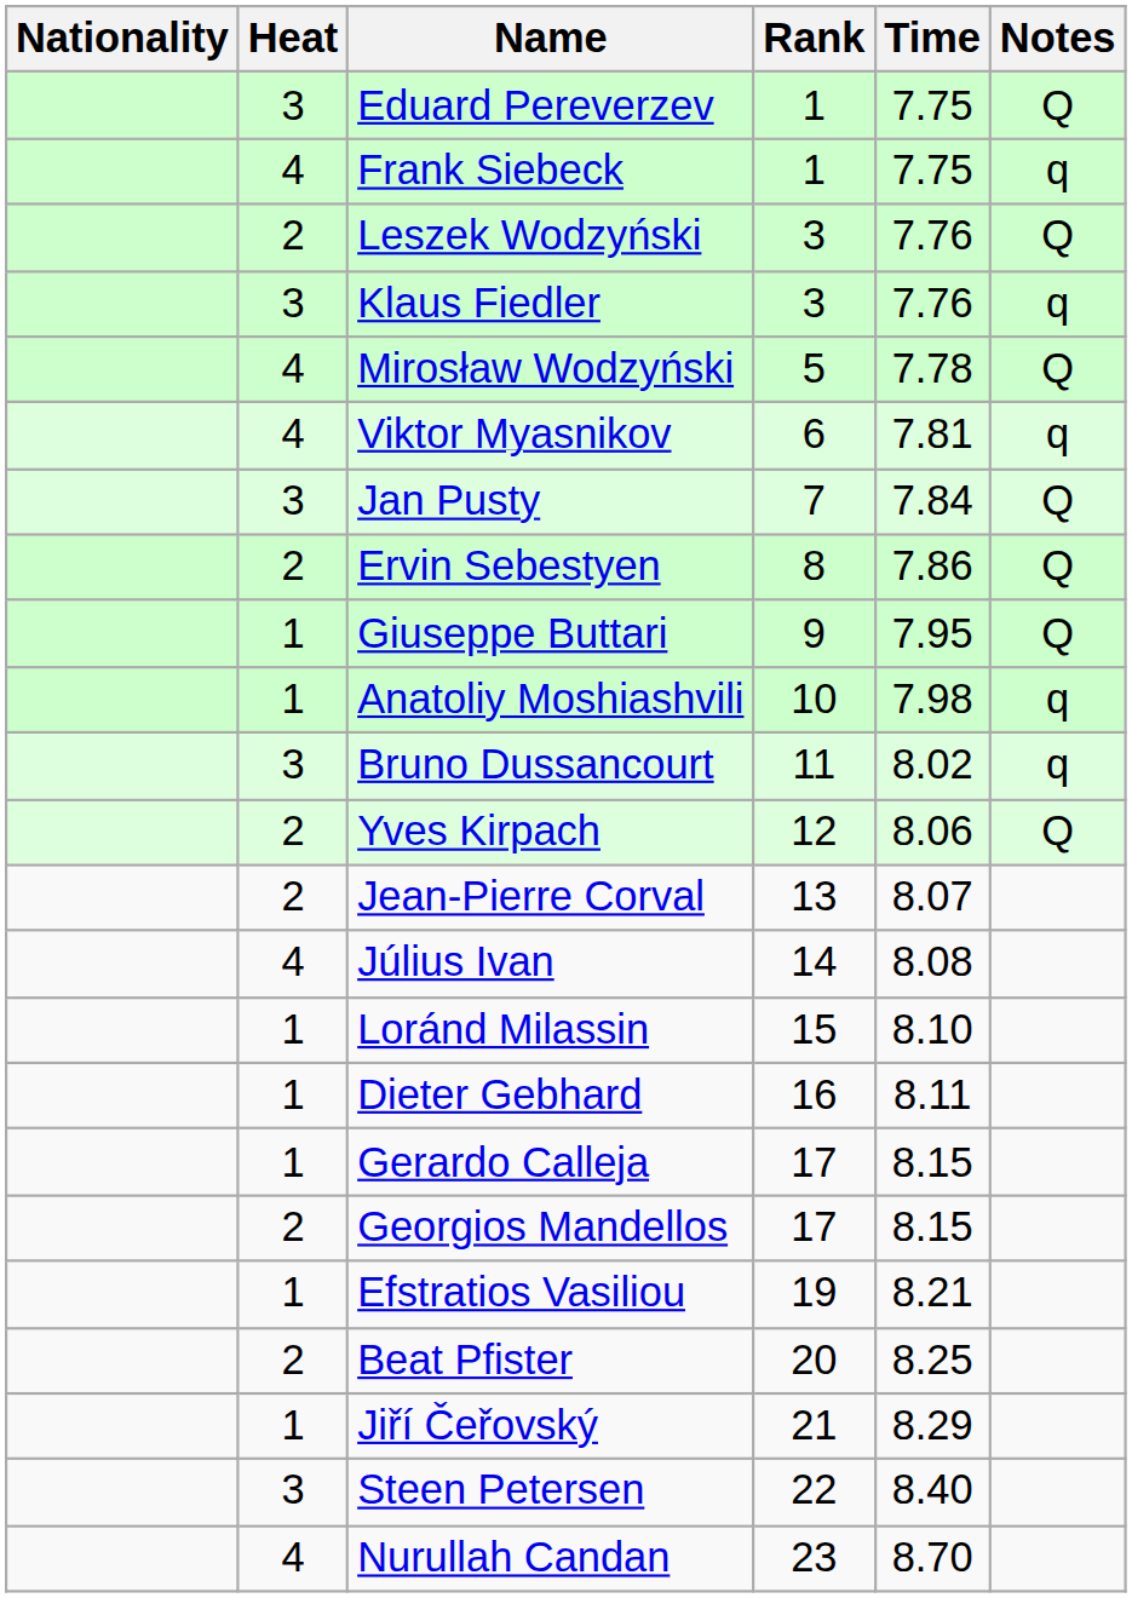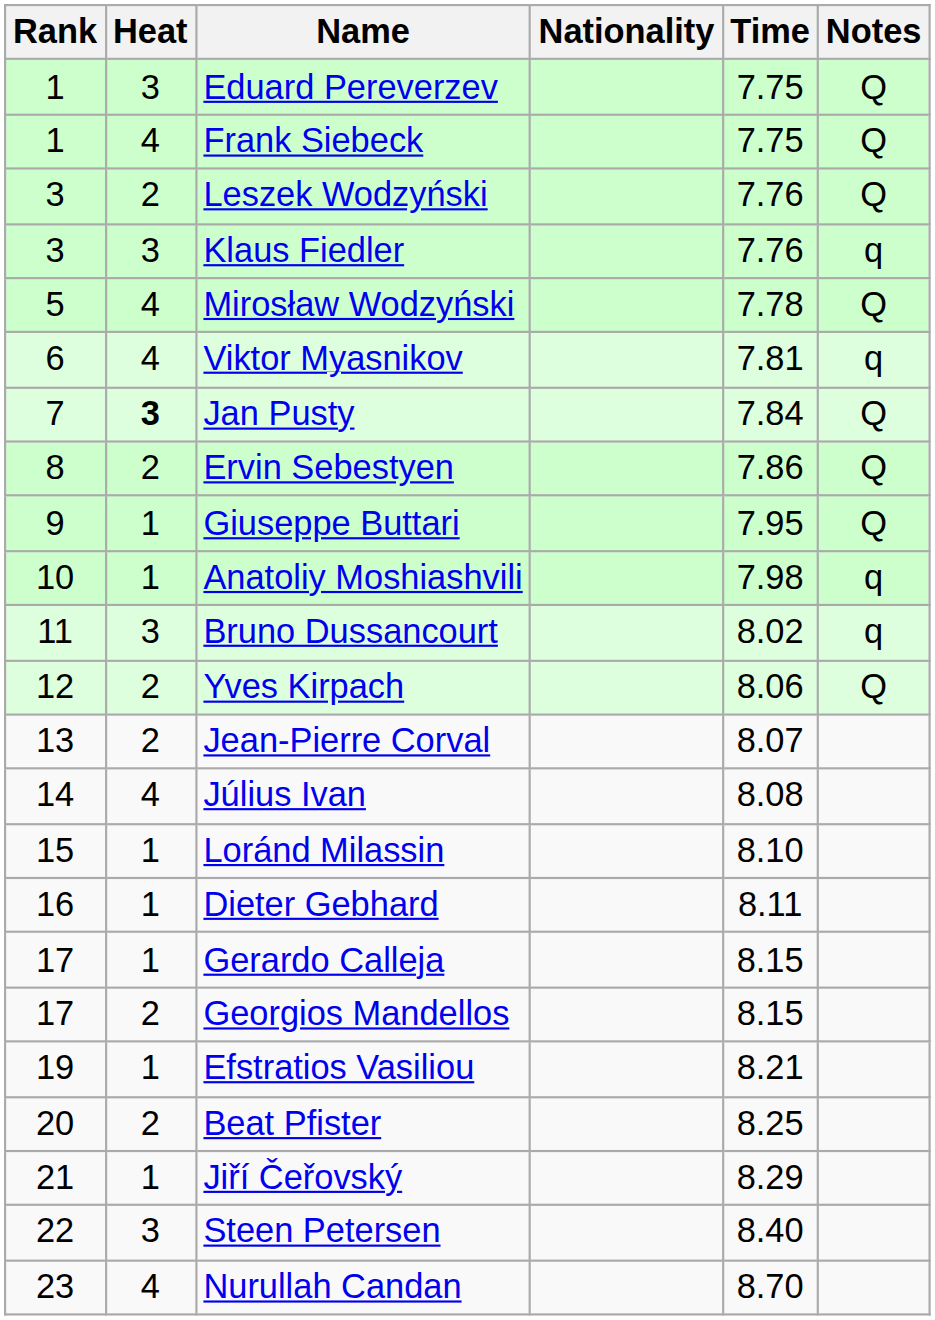columns swapped: Rank <-> Nationality
Frank Siebeck | Notes: q -> Q
Jan Pusty | Heat: normal -> bold
